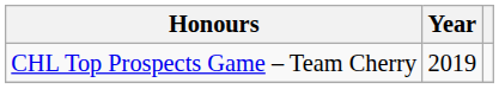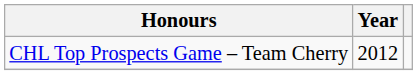CHL Top Prospects Game – Team Cherry | Year: 2019 -> 2012
